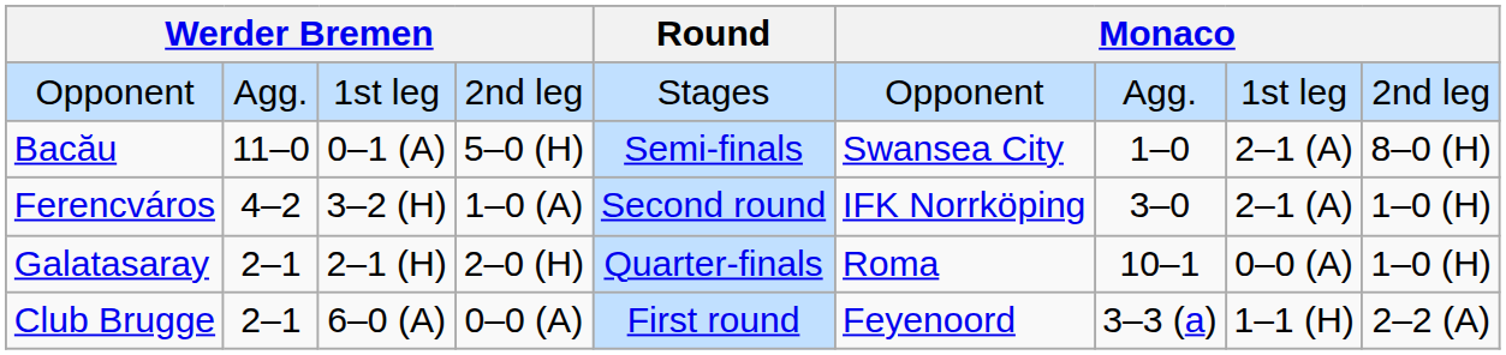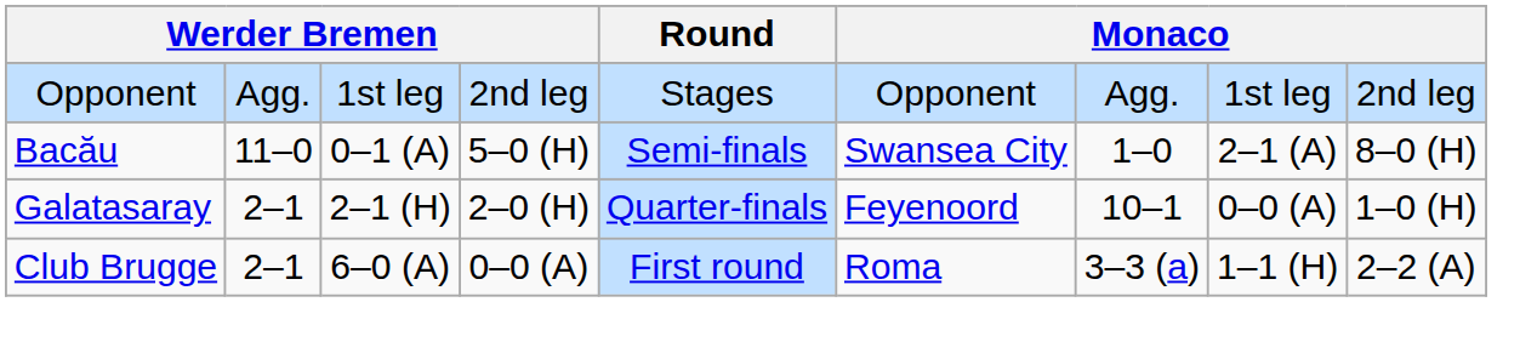- row: Ferencváros | 4–2 | 3–2 (H) | 1–0 (A) | Second round | IFK Norrköping | 3–0 | 2–1 (A) | 1–0 (H)
Galatasaray | column 6: Roma -> Feyenoord
Club Brugge | column 6: Feyenoord -> Roma
